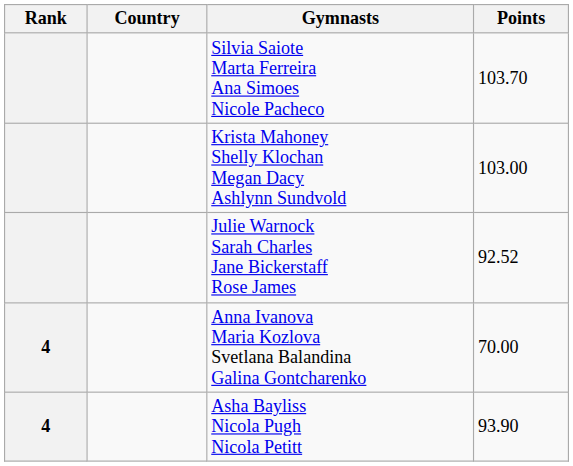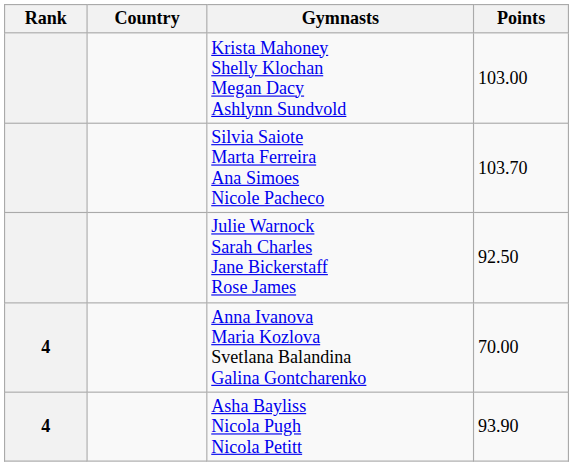rows swapped: Silvia Saiote Marta Ferreira Ana Simoes Nicole Pacheco <-> Krista Mahoney Shelly Klochan Megan Dacy Ashlynn Sundvold
Julie Warnock Sarah Charles Jane Bickerstaff Rose James | Points: 92.52 -> 92.50
